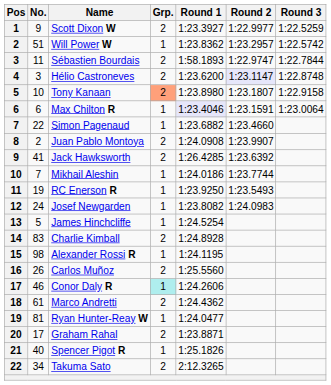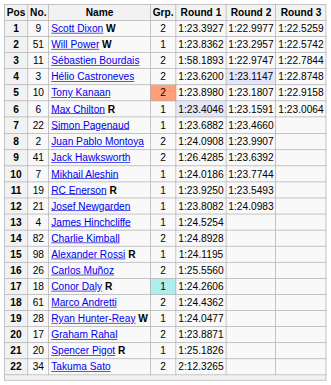Josef Newgarden | No.: 24 -> 21
James Hinchcliffe | No.: 5 -> 4
Charlie Kimball | No.: 83 -> 82
Conor Daly R | No.: 46 -> 18
Ryan Hunter-Reay W | No.: 81 -> 28
Spencer Pigot R | No.: 40 -> 20
